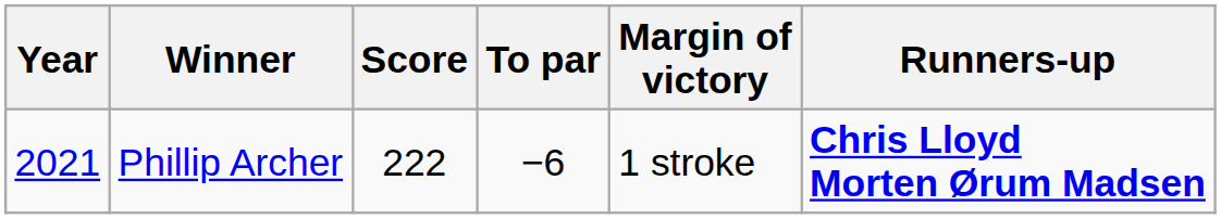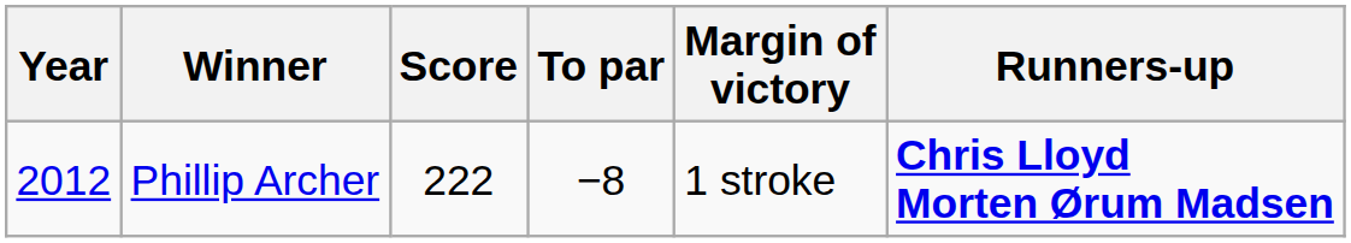Phillip Archer | Year: 2021 -> 2012
Phillip Archer | To par: −6 -> −8
